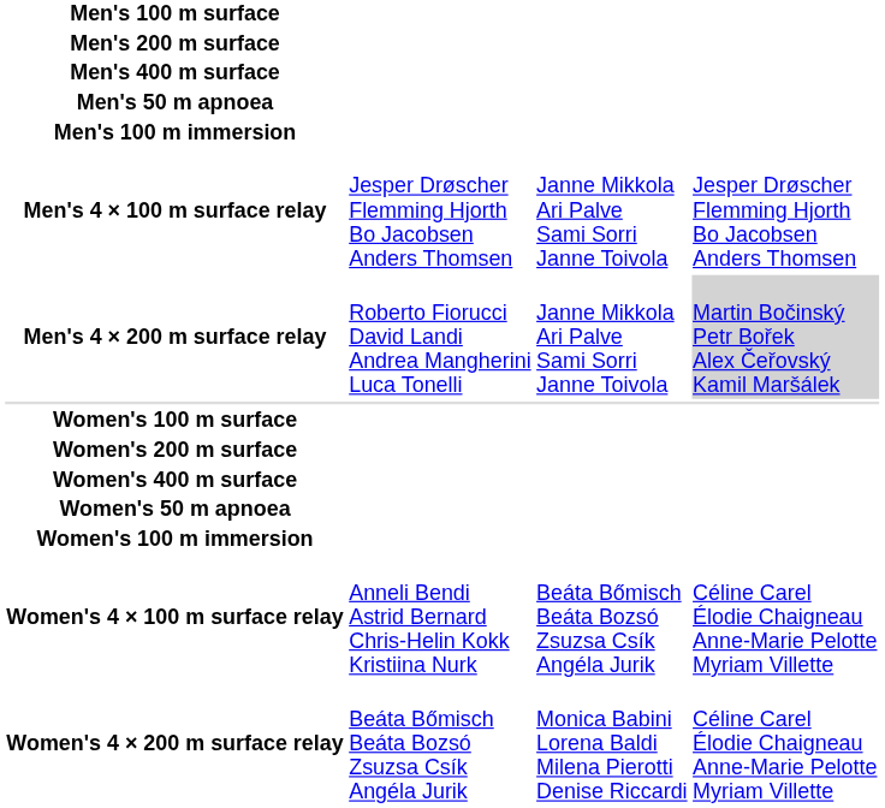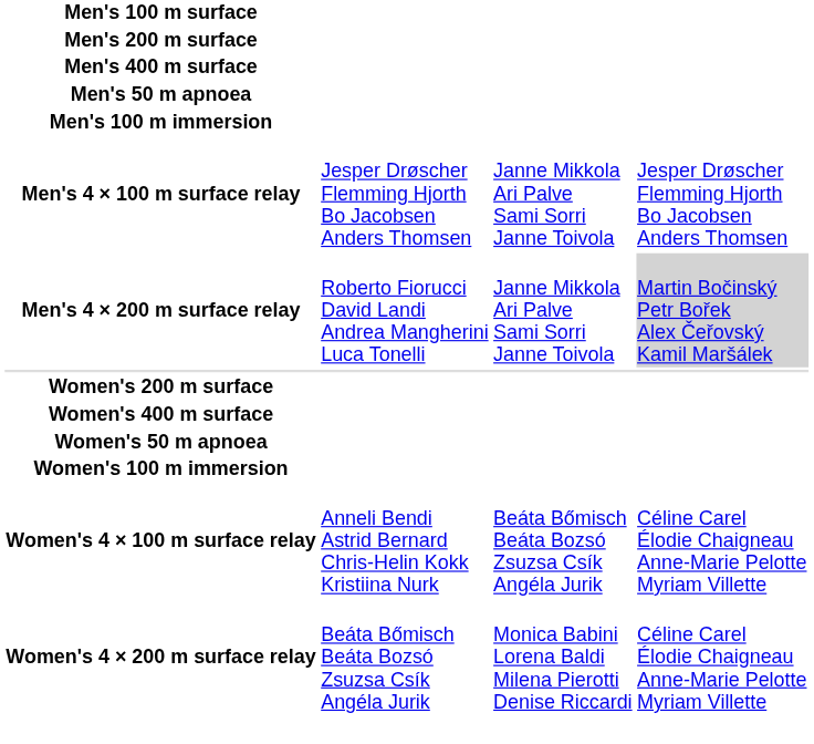- row: Women's 100 m surface
